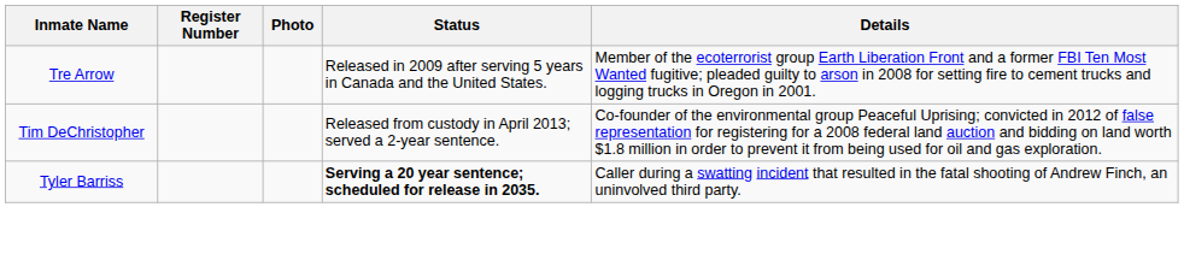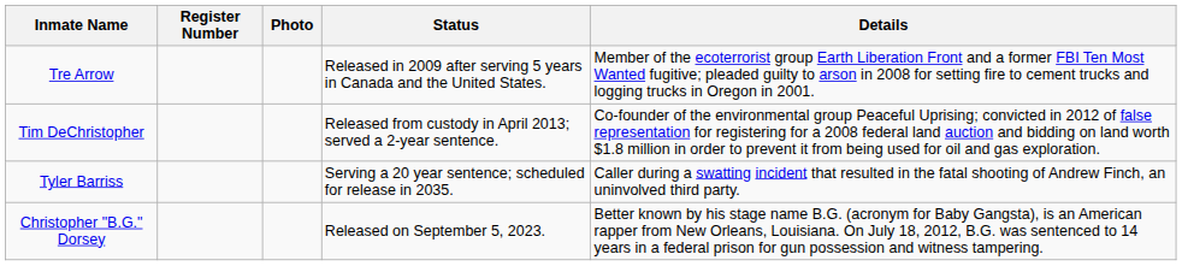Tyler Barriss | Status: bold -> normal
+ row: Christopher "B.G." Dorsey | Released on September 5, 2023. | Better known by his stage name B.G. (acronym for Baby Gangsta), is an American rapper from New Orleans, Louisiana. On July 18, 2012, B.G. was sentenced to 14 years in a federal prison for gun possession and witness tampering.
